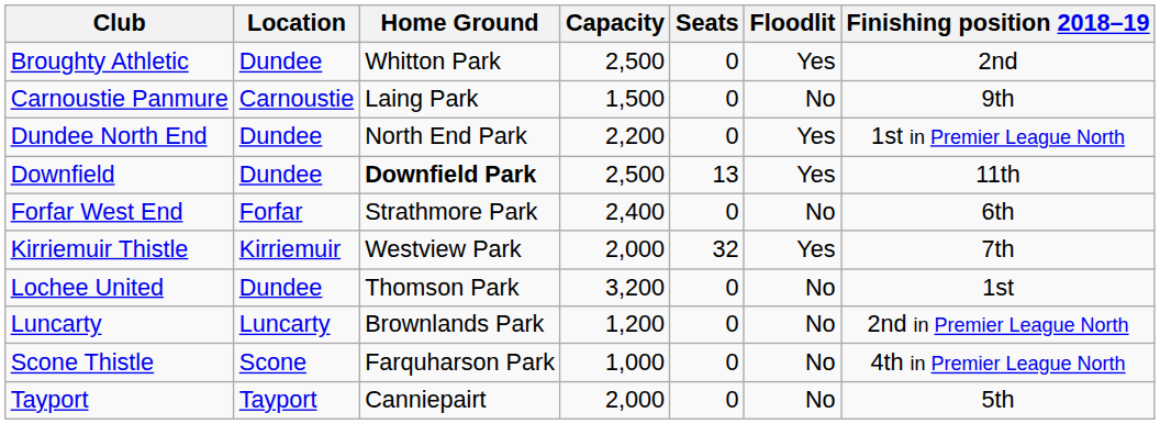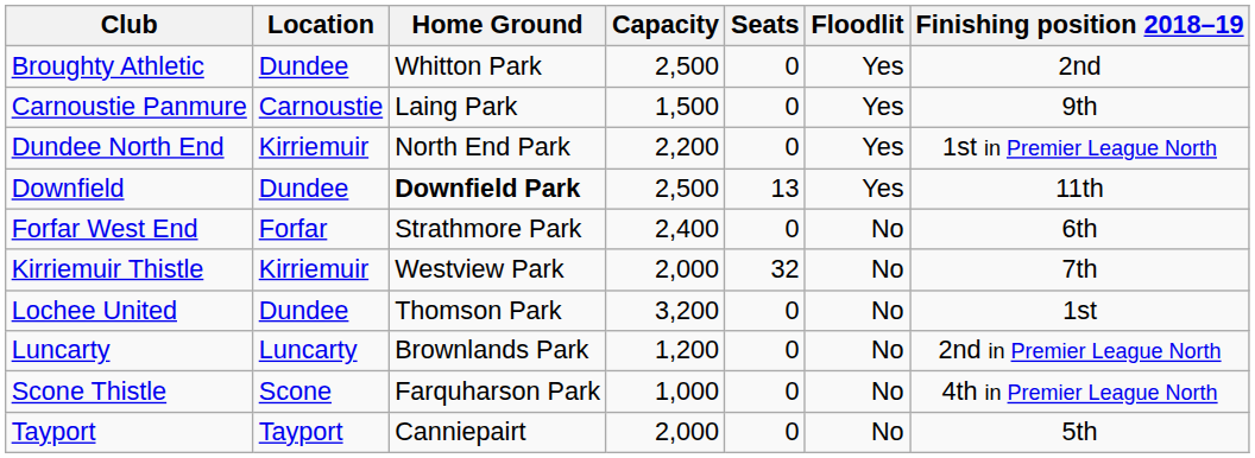Carnoustie Panmure | Floodlit: No -> Yes
Dundee North End | Location: Dundee -> Kirriemuir
Kirriemuir Thistle | Floodlit: Yes -> No
